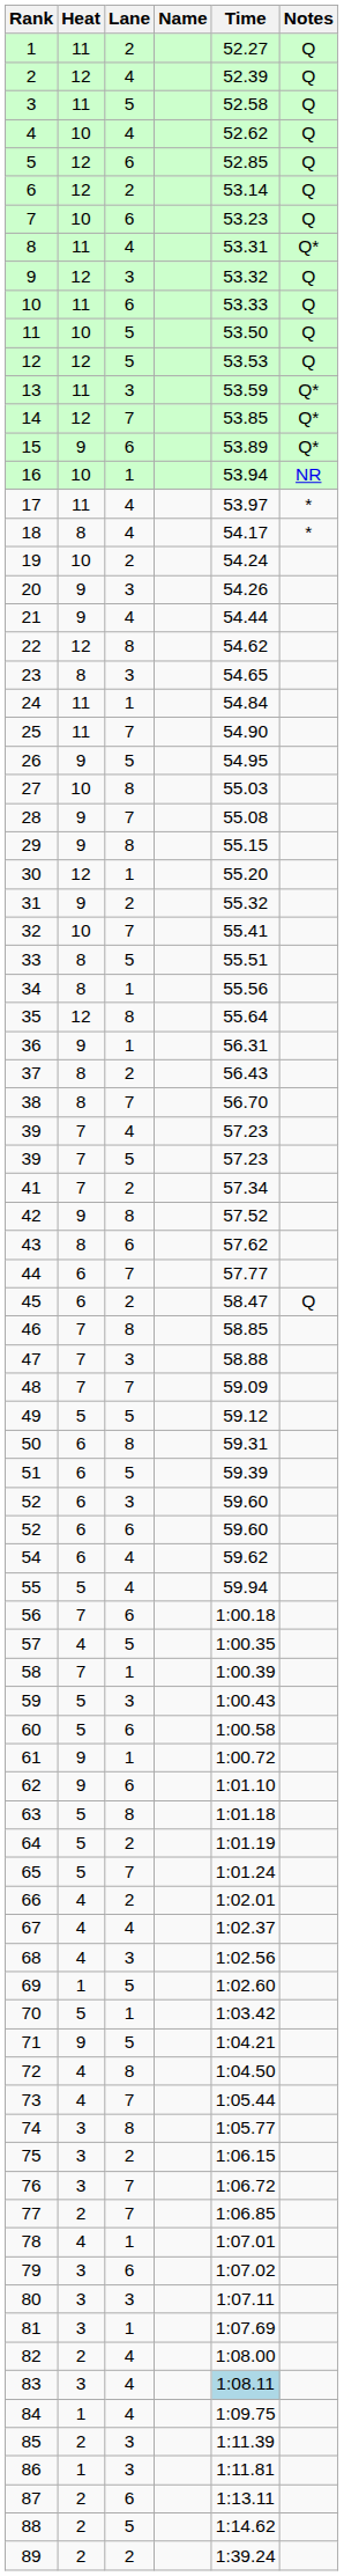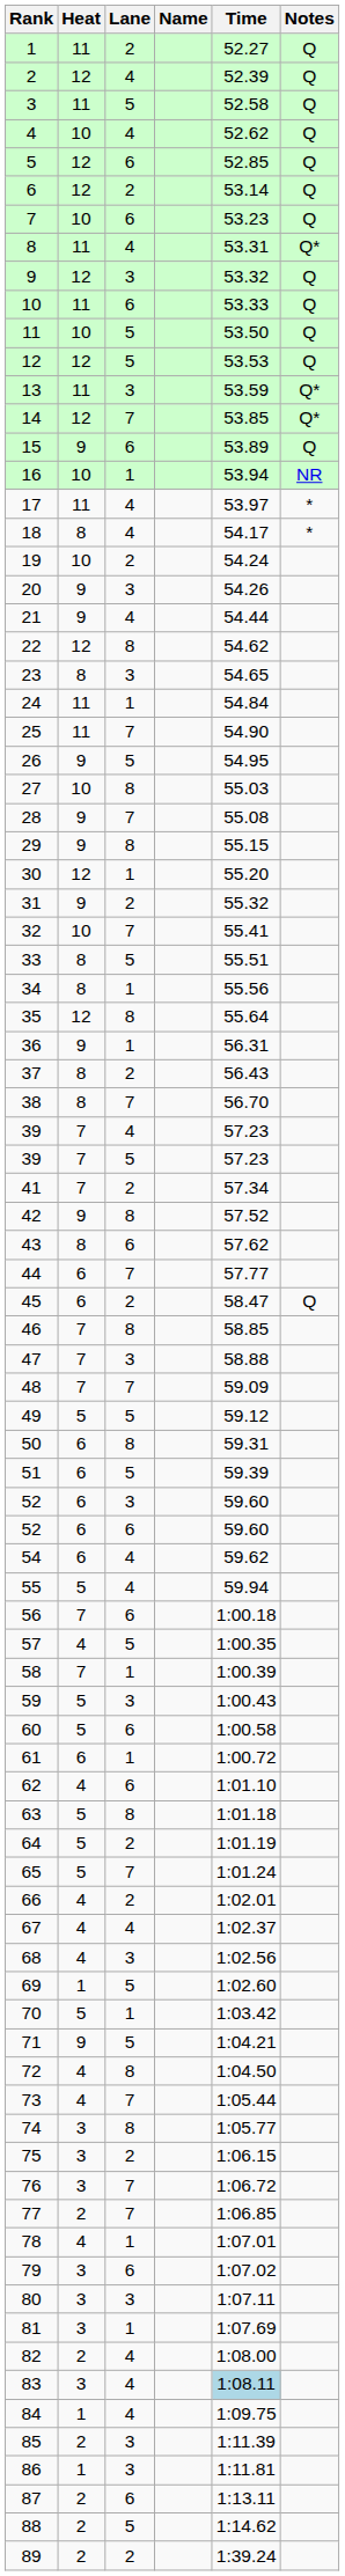15 | Notes: Q* -> Q
61 | Heat: 9 -> 6
62 | Heat: 9 -> 4
